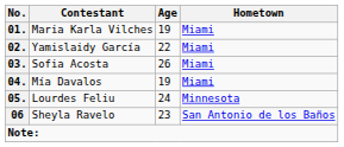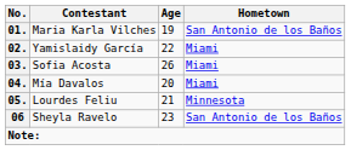Maria Karla Vilches | Hometown: Miami -> San Antonio de los Baños
Mía Davalos | Age: 19 -> 20
Lourdes Feliu | Age: 24 -> 21
